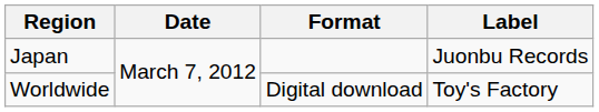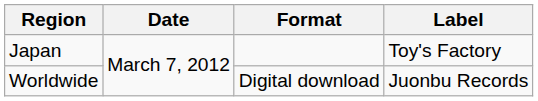Japan | Label: Juonbu Records -> Toy's Factory
Worldwide | Label: Toy's Factory -> Juonbu Records
